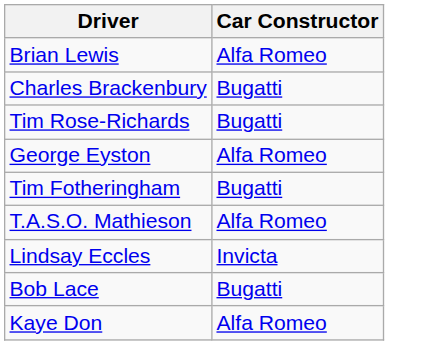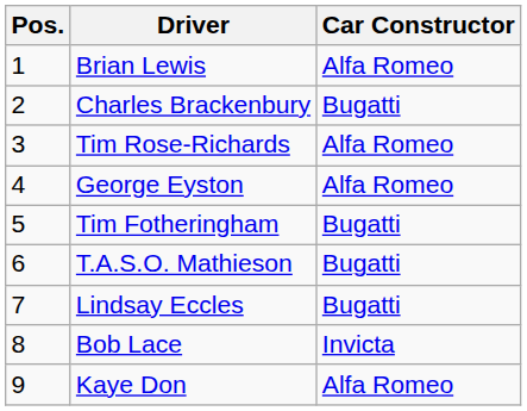+ column: Pos. | 1 | 2 | 3 | 4 | 5 | 6 | 7 | 8 | 9
Tim Rose-Richards | Car Constructor: Bugatti -> Alfa Romeo
T.A.S.O. Mathieson | Car Constructor: Alfa Romeo -> Bugatti
Lindsay Eccles | Car Constructor: Invicta -> Bugatti
Bob Lace | Car Constructor: Bugatti -> Invicta
